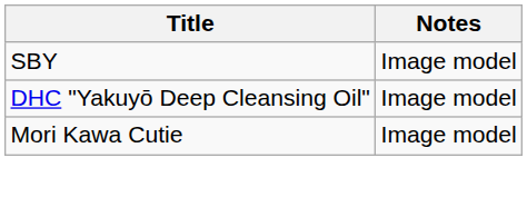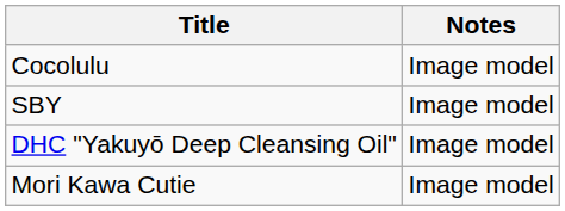+ row: Cocolulu | Image model
